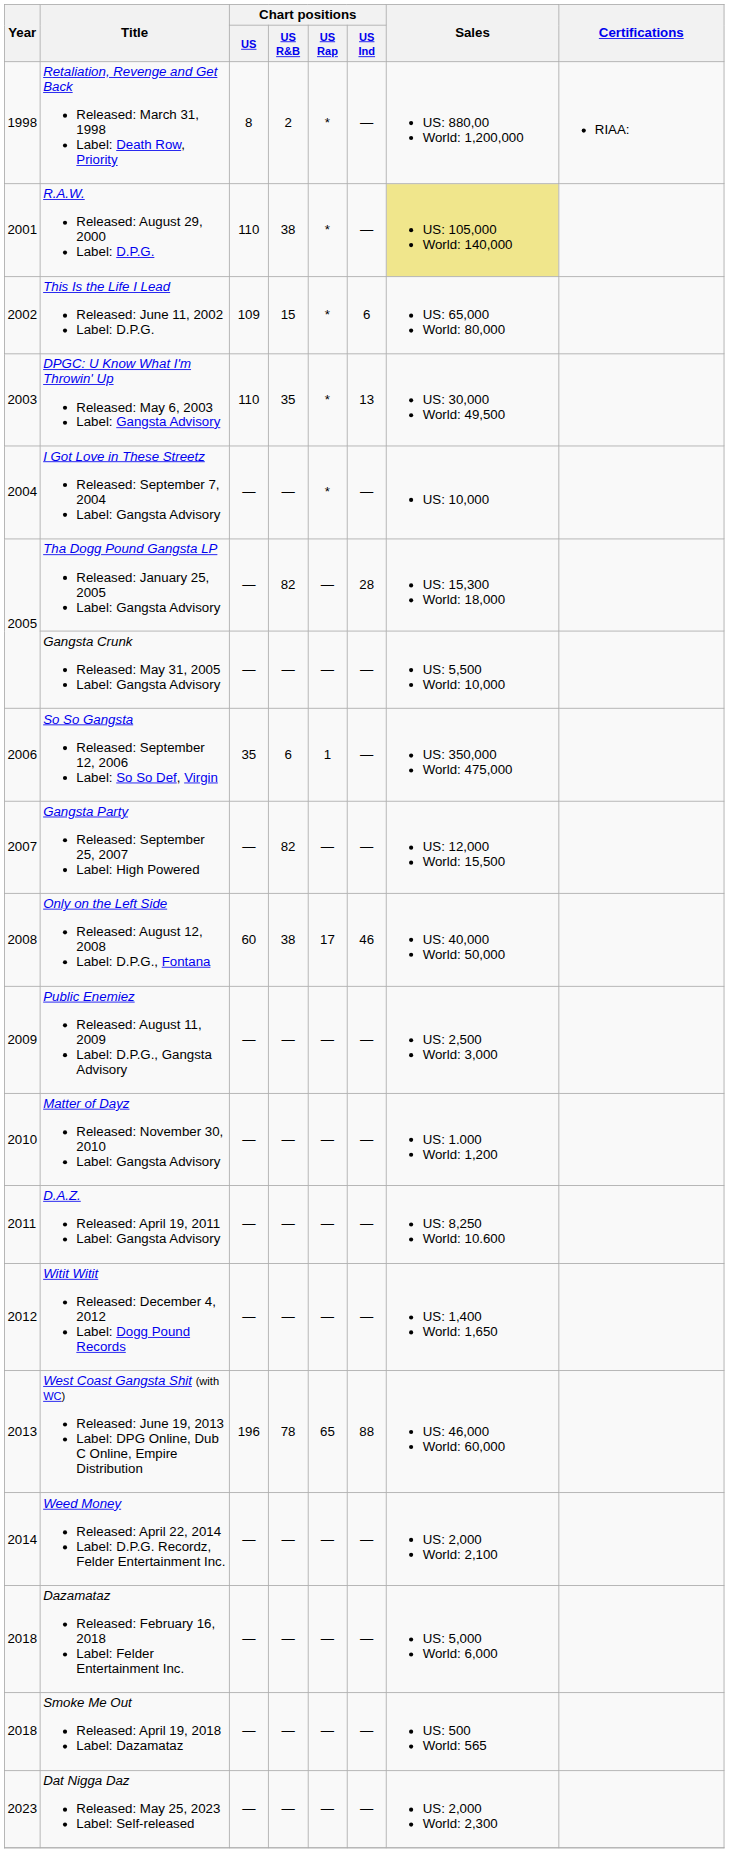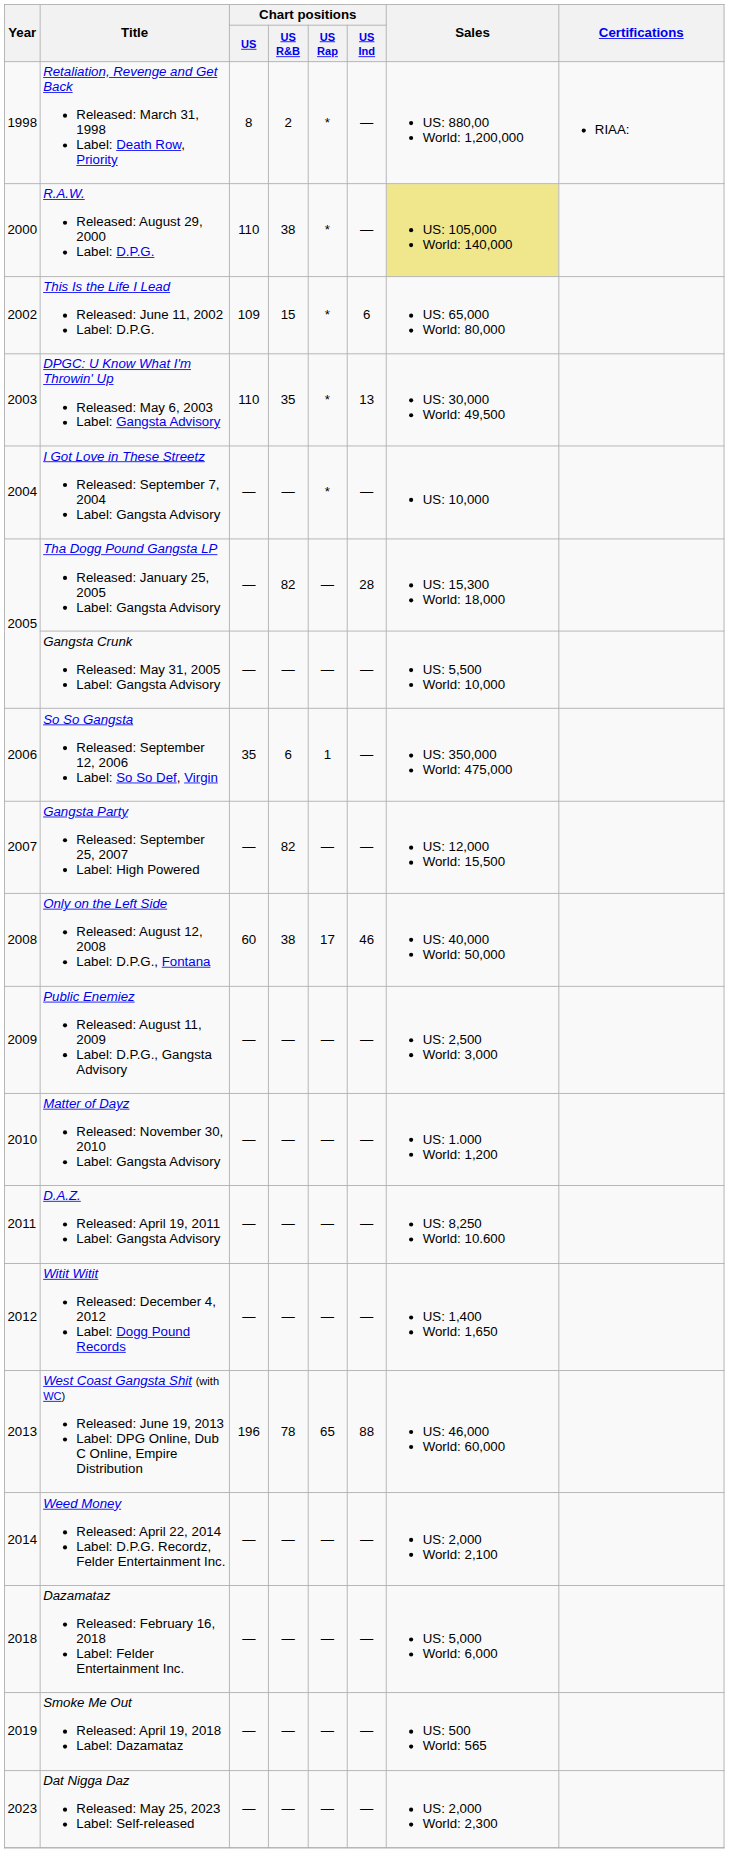R.A.W. Released: August 29, 2000 Label: D.P.G. | Year: 2001 -> 2000
Smoke Me Out Released: April 19, 2018 Label: Dazamataz | Year: 2018 -> 2019
